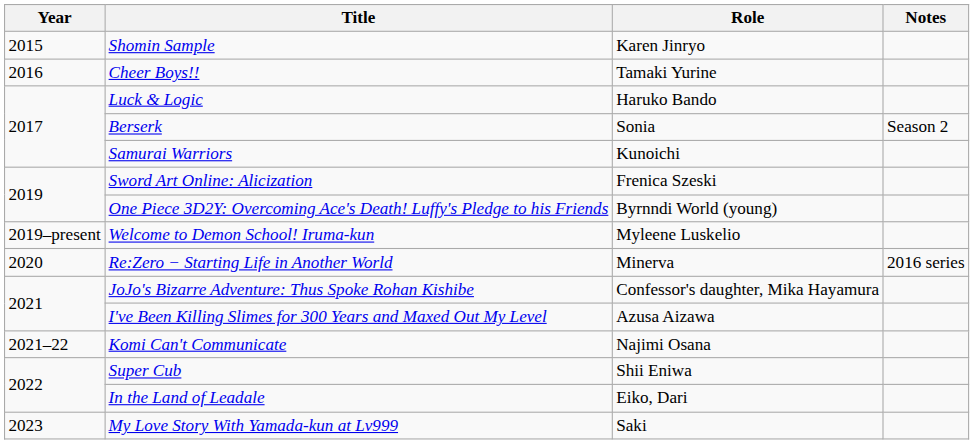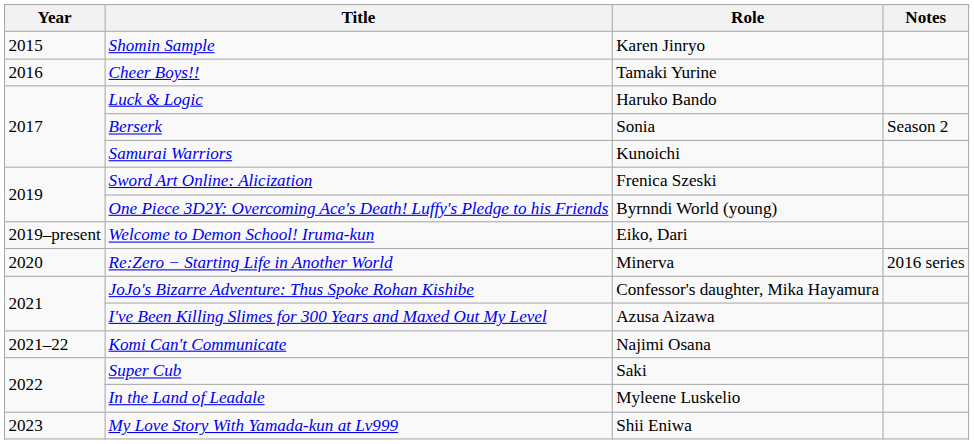Welcome to Demon School! Iruma-kun | Role: Myleene Luskelio -> Eiko, Dari
Super Cub | Role: Shii Eniwa -> Saki
In the Land of Leadale | Role: Eiko, Dari -> Myleene Luskelio
My Love Story With Yamada-kun at Lv999 | Role: Saki -> Shii Eniwa
